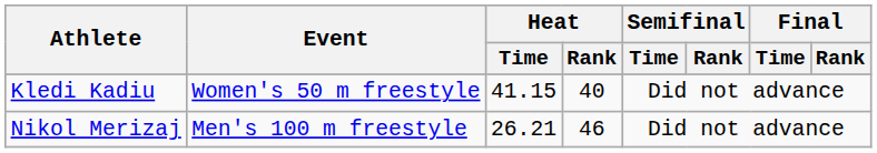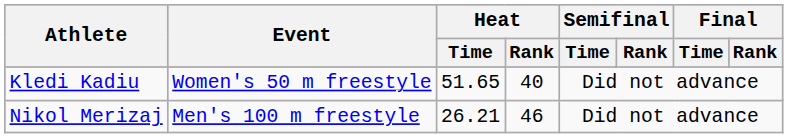Kledi Kadiu | Heat / Time: 41.15 -> 51.65
